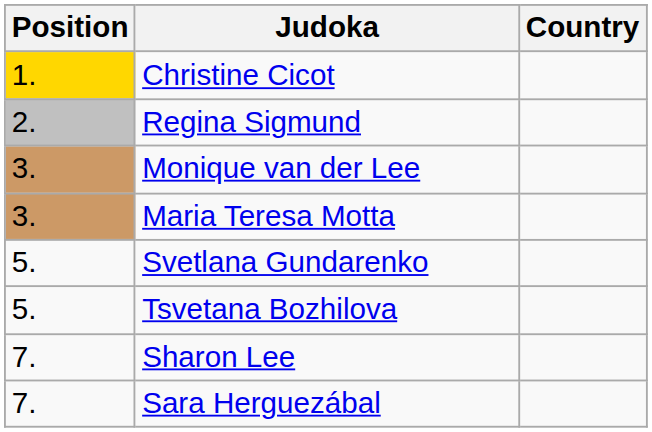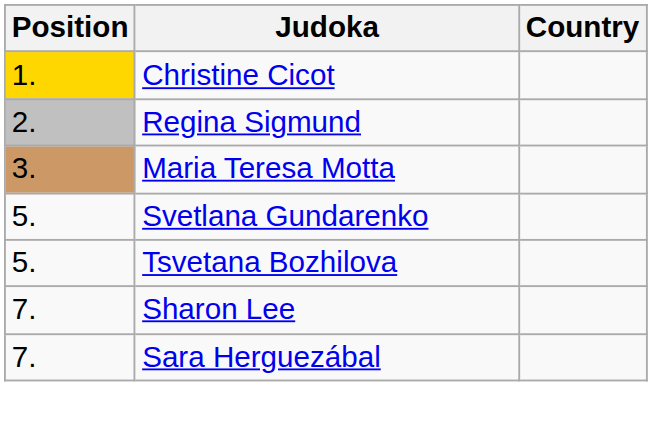- row: 3. | Monique van der Lee
